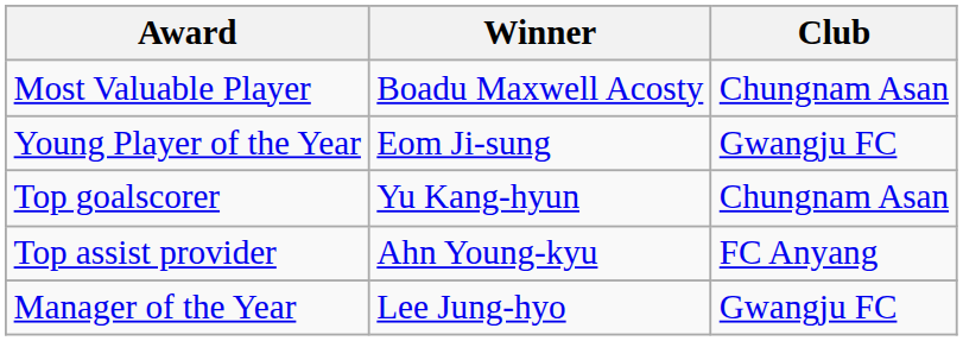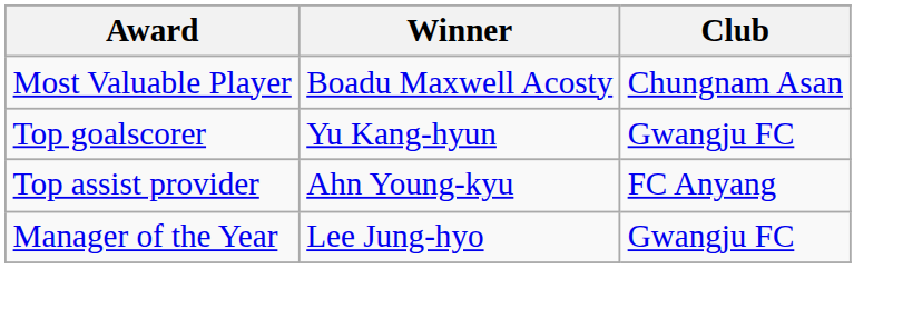- row: Young Player of the Year | Eom Ji-sung | Gwangju FC
Top goalscorer | Club: Chungnam Asan -> Gwangju FC
